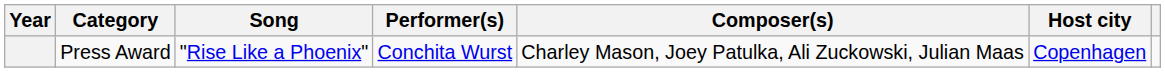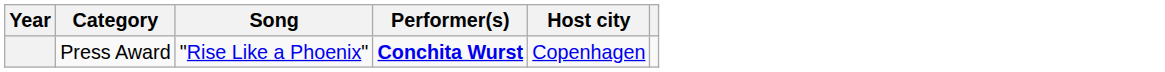- column: Composer(s) | Charley Mason, Joey Patulka, Ali Zuckowski, Julian Maas
Press Award | Performer(s): normal -> bold
